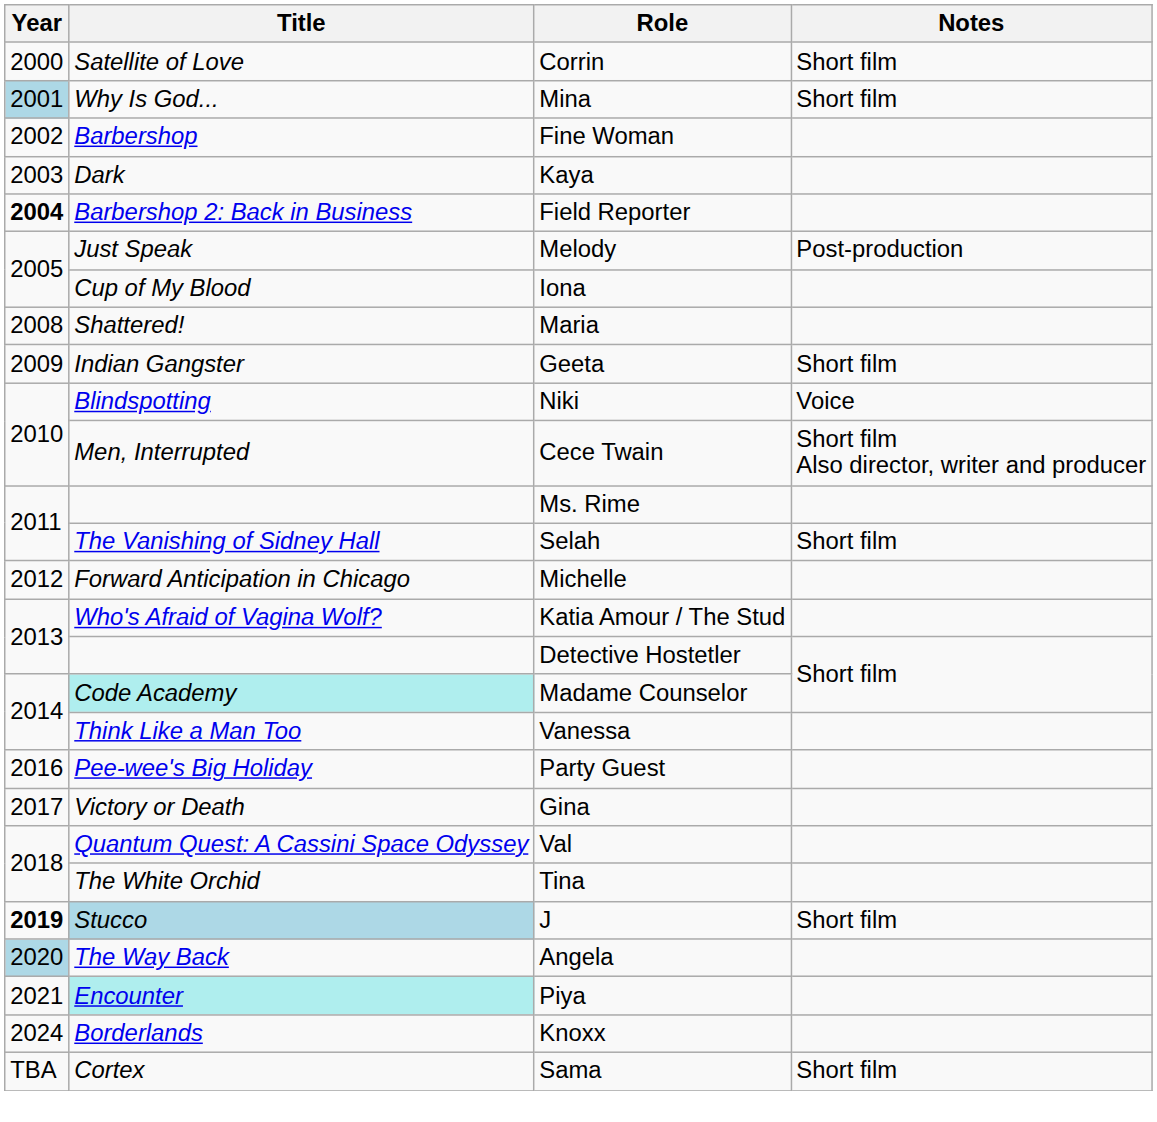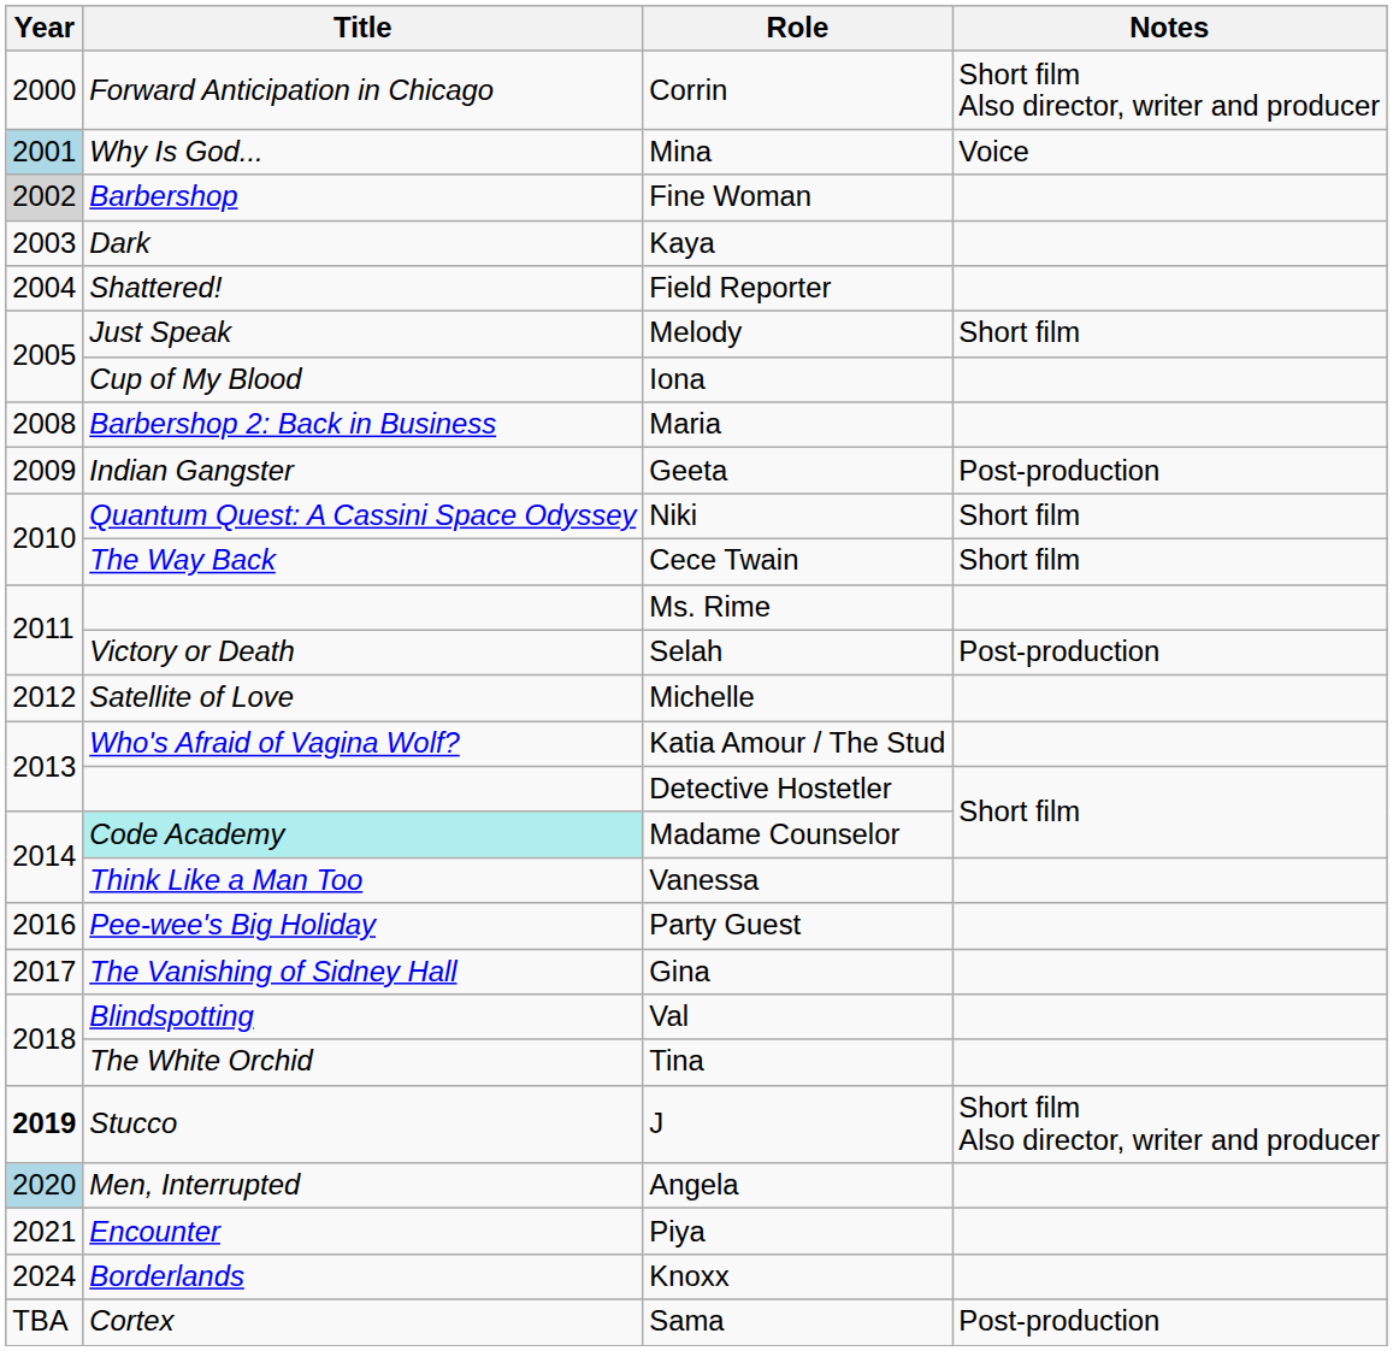Corrin | Title: Satellite of Love -> Forward Anticipation in Chicago
Corrin | Notes: Short film -> Short film Also director, writer and producer
Mina | Notes: Short film -> Voice
Fine Woman | Year: no background -> lightgrey background
Field Reporter | Year: bold -> normal
Field Reporter | Title: Barbershop 2: Back in Business -> Shattered!
Melody | Notes: Post-production -> Short film
Maria | Title: Shattered! -> Barbershop 2: Back in Business
Geeta | Notes: Short film -> Post-production
Niki | Title: Blindspotting -> Quantum Quest: A Cassini Space Odyssey
Niki | Notes: Voice -> Short film
Cece Twain | Title: Men, Interrupted -> The Way Back
Cece Twain | Notes: Short film Also director, writer and producer -> Short film
Selah | Title: The Vanishing of Sidney Hall -> Victory or Death
Selah | Notes: Short film -> Post-production
Michelle | Title: Forward Anticipation in Chicago -> Satellite of Love
Gina | Title: Victory or Death -> The Vanishing of Sidney Hall
Val | Title: Quantum Quest: A Cassini Space Odyssey -> Blindspotting
J | Title: lightblue background -> no background
J | Notes: Short film -> Short film Also director, writer and producer
Angela | Title: The Way Back -> Men, Interrupted
Piya | Title: paleturquoise background -> no background
Sama | Notes: Short film -> Post-production
